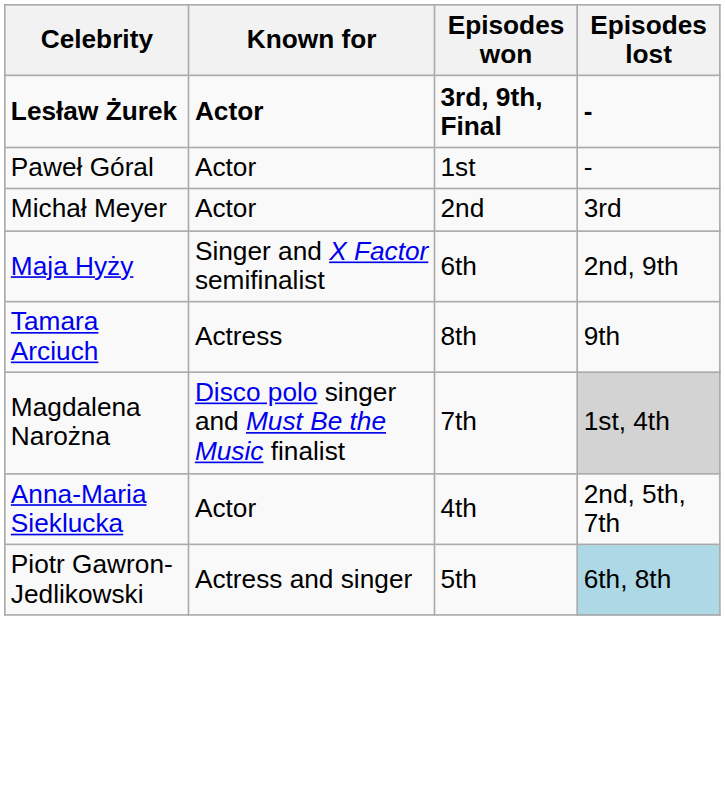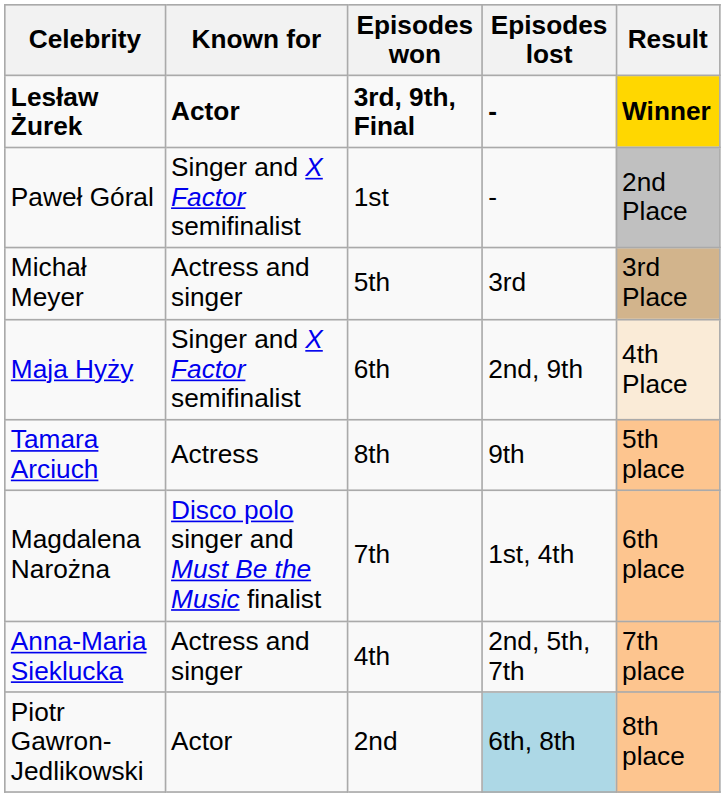+ column: Result | Winner | 2nd Place | 3rd Place | 4th Place | 5th place | 6th place | 7th place | 8th place
Paweł Góral | Known for: Actor -> Singer and X Factor semifinalist
Michał Meyer | Known for: Actor -> Actress and singer
Michał Meyer | Episodes won: 2nd -> 5th
Magdalena Narożna | Episodes lost: lightgrey background -> no background
Anna-Maria Sieklucka | Known for: Actor -> Actress and singer
Piotr Gawron-Jedlikowski | Known for: Actress and singer -> Actor
Piotr Gawron-Jedlikowski | Episodes won: 5th -> 2nd
